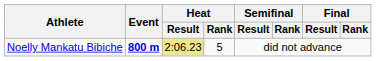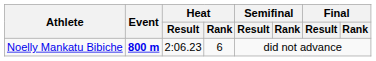Noelly Mankatu Bibiche | Heat / Result: khaki background -> no background
Noelly Mankatu Bibiche | Heat / Rank: 5 -> 6
